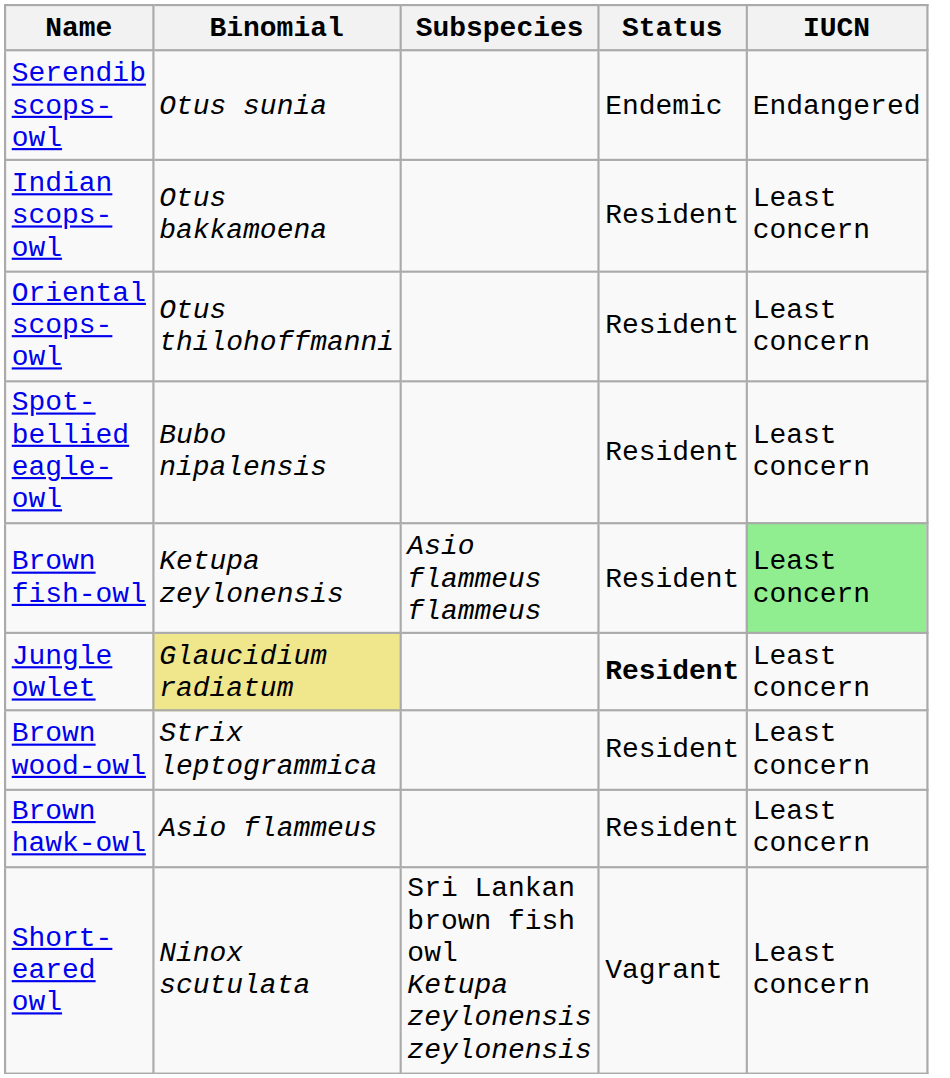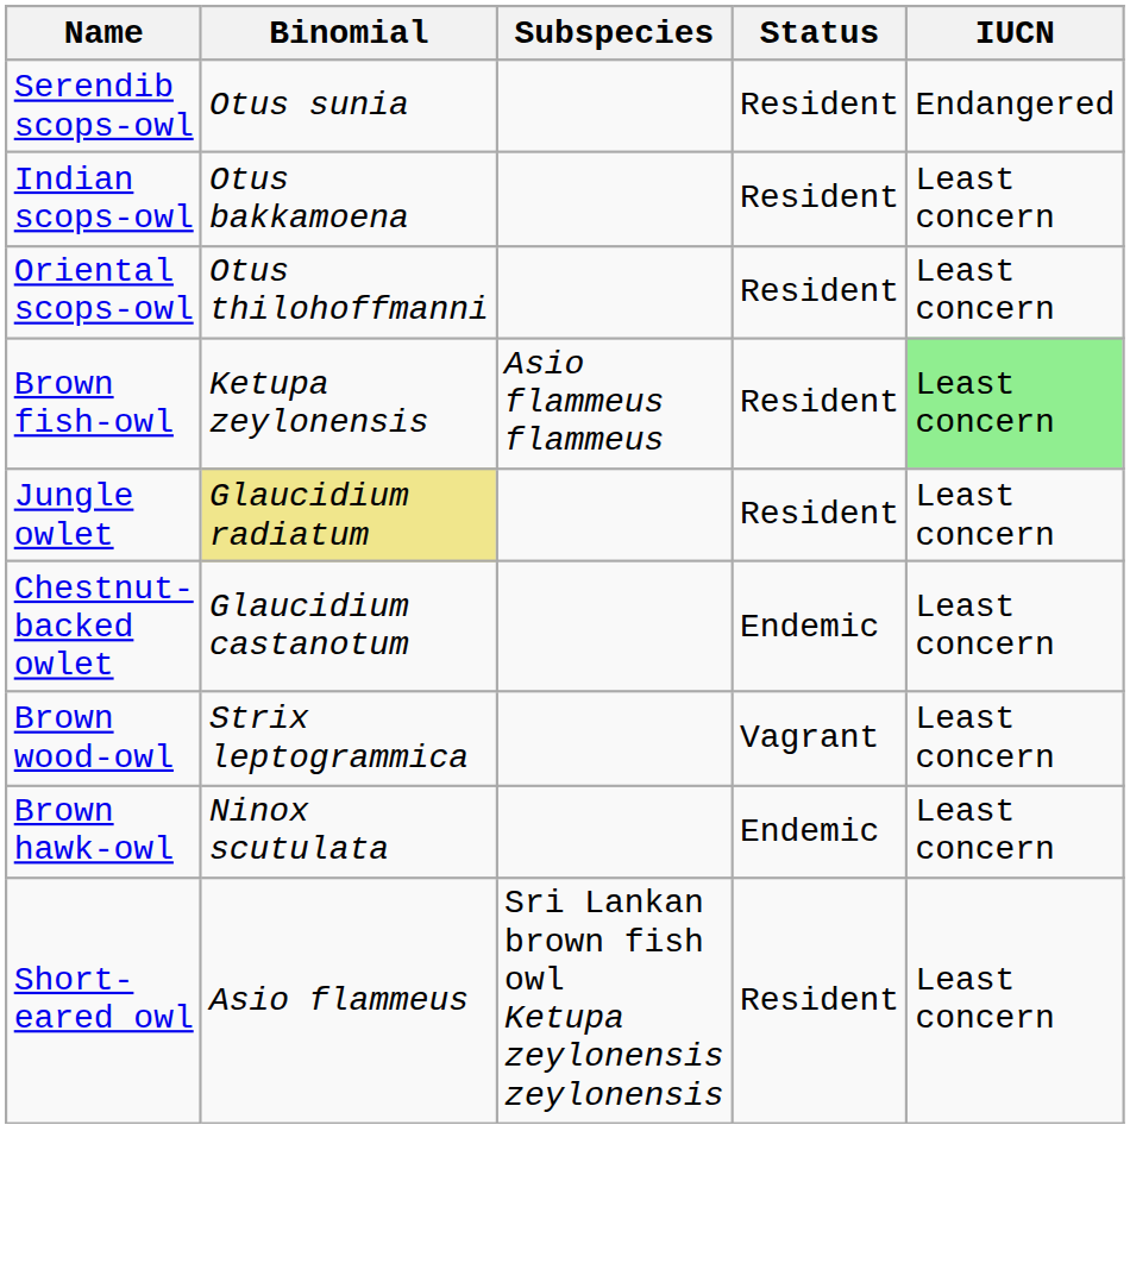Serendib scops-owl | Status: Endemic -> Resident
- row: Spot-bellied eagle-owl | Bubo nipalensis | Resident | Least concern
Jungle owlet | Status: bold -> normal
+ row: Chestnut-backed owlet | Glaucidium castanotum | Endemic | Least concern
Brown wood-owl | Status: Resident -> Vagrant
Brown hawk-owl | Binomial: Asio flammeus -> Ninox scutulata
Brown hawk-owl | Status: Resident -> Endemic
Short-eared owl | Binomial: Ninox scutulata -> Asio flammeus
Short-eared owl | Status: Vagrant -> Resident
